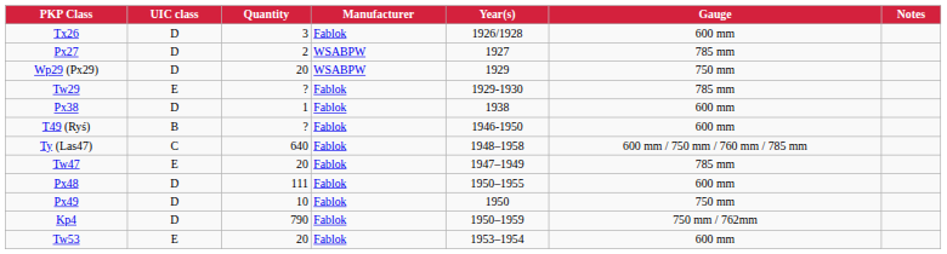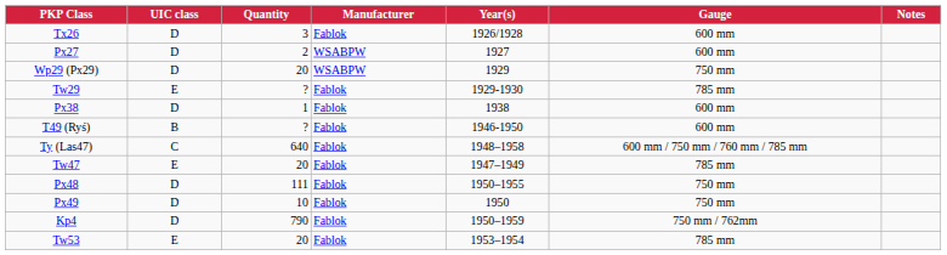Px27 | Gauge: 785 mm -> 600 mm
Px48 | Gauge: 600 mm -> 750 mm
Tw53 | Gauge: 600 mm -> 785 mm
